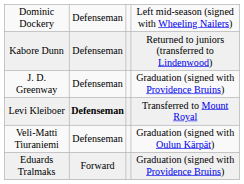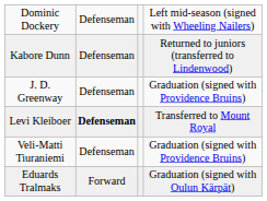Veli-Matti Tiuraniemi | column 4: Graduation (signed with Oulun Kärpät) -> Graduation (signed with Providence Bruins)
Eduards Tralmaks | column 4: Graduation (signed with Providence Bruins) -> Graduation (signed with Oulun Kärpät)
